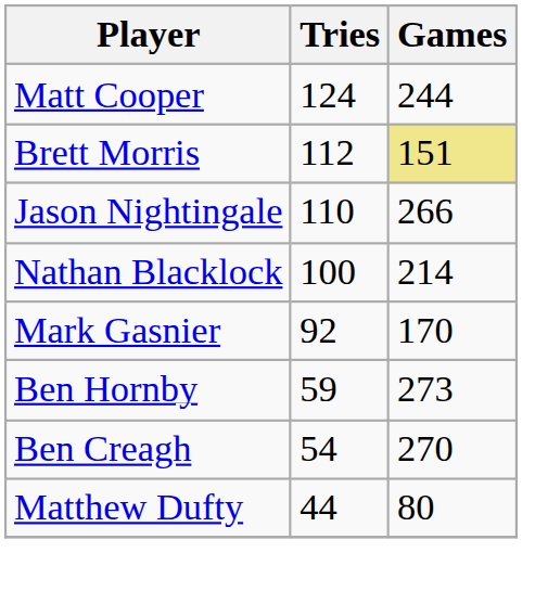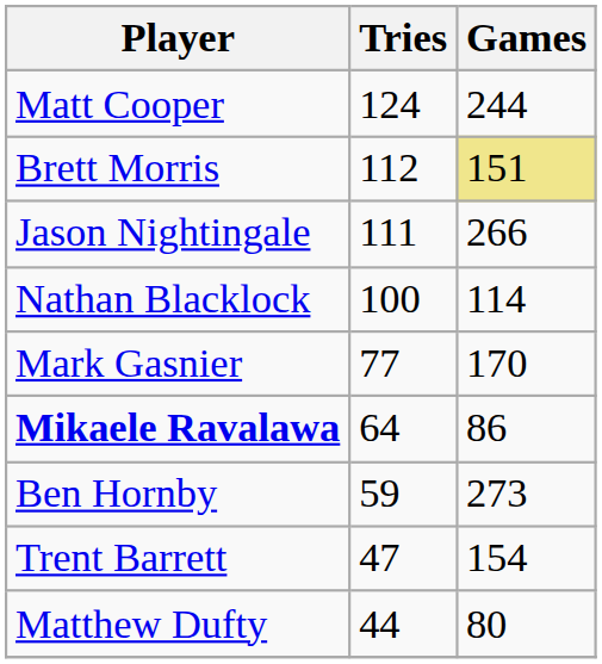Jason Nightingale | Tries: 110 -> 111
Nathan Blacklock | Games: 214 -> 114
Mark Gasnier | Tries: 92 -> 77
+ row: Mikaele Ravalawa | 64 | 86
- row: Ben Creagh | 54 | 270
+ row: Trent Barrett | 47 | 154
